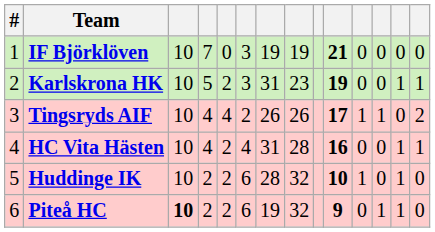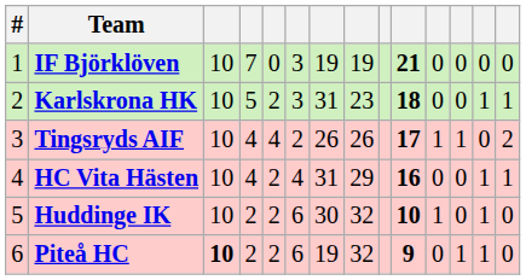Karlskrona HK | column 10: 19 -> 18
HC Vita Hästen | column 8: 28 -> 29
Huddinge IK | column 7: 28 -> 30
